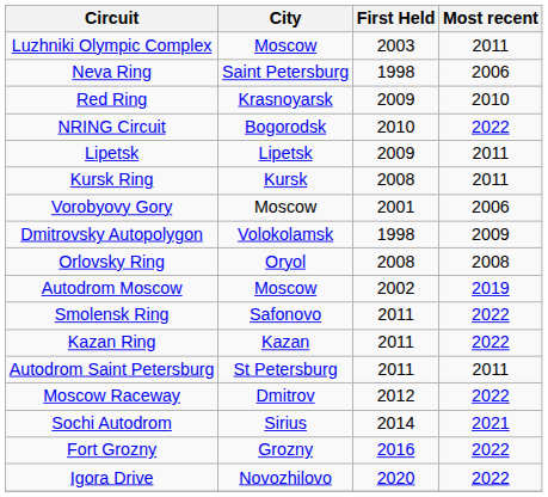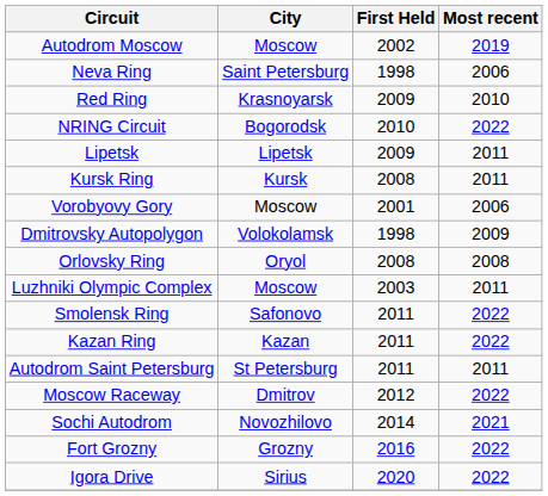rows swapped: Autodrom Moscow <-> Luzhniki Olympic Complex
Sochi Autodrom | City: Sirius -> Novozhilovo
Igora Drive | City: Novozhilovo -> Sirius
